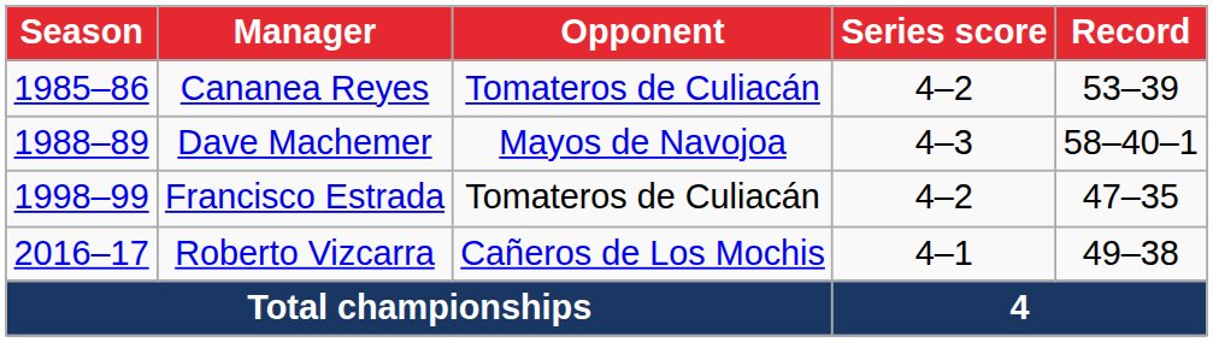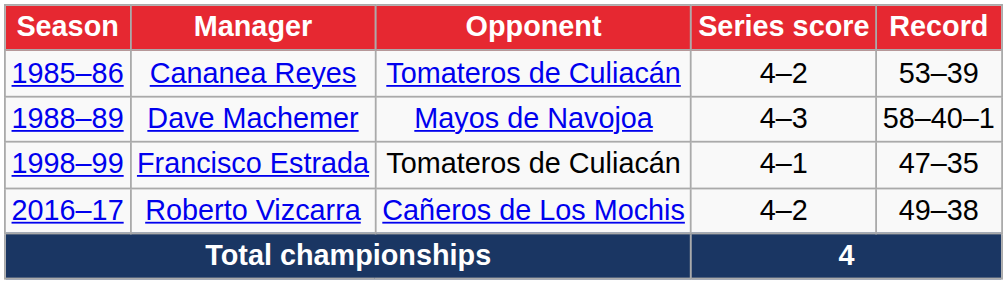Francisco Estrada | Series score: 4–2 -> 4–1
Roberto Vizcarra | Series score: 4–1 -> 4–2
